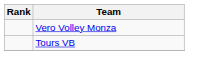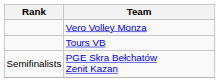+ row: Semifinalists | PGE Skra Bełchatów Zenit Kazan
